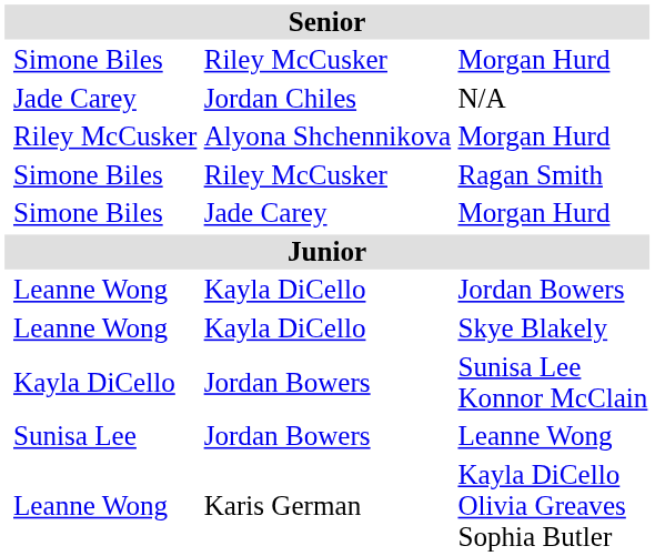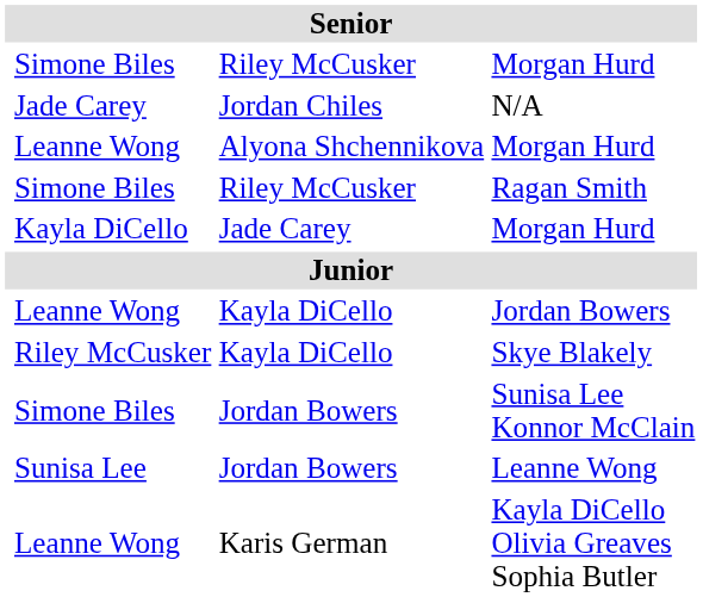Alyona Shchennikova / Morgan Hurd | column 2: Riley McCusker -> Leanne Wong
Jade Carey / Morgan Hurd | column 2: Simone Biles -> Kayla DiCello
Skye Blakely | column 2: Leanne Wong -> Riley McCusker
Sunisa Lee Konnor McClain | column 2: Kayla DiCello -> Simone Biles
